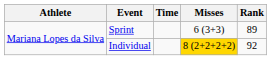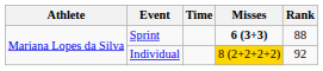Sprint | Misses: normal -> bold
Sprint | Rank: 89 -> 88
